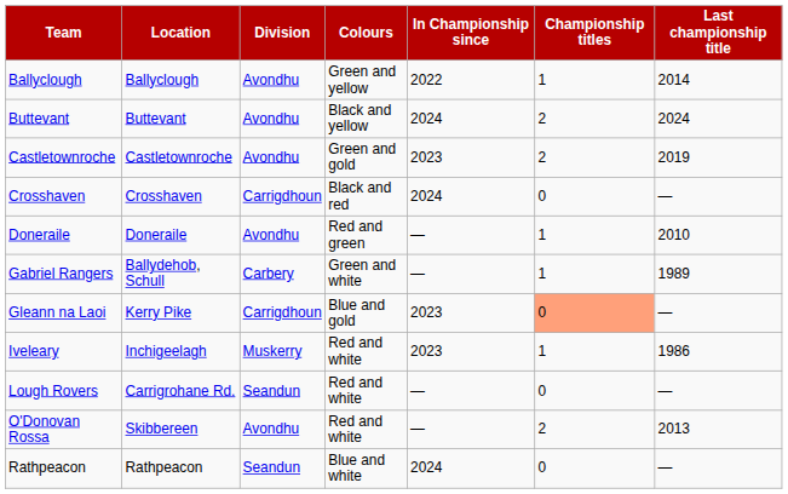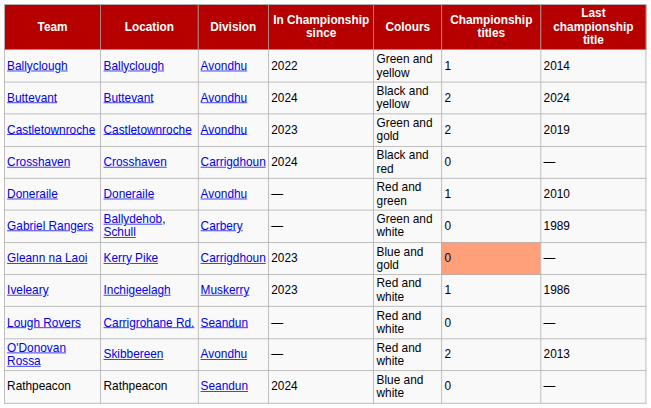columns swapped: Colours <-> In Championship since
Gabriel Rangers | Championship titles: 1 -> 0
